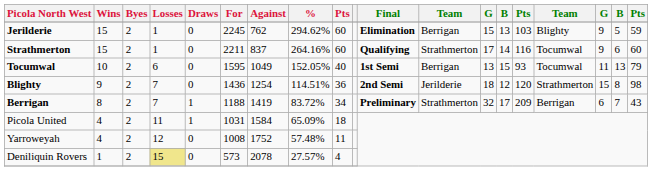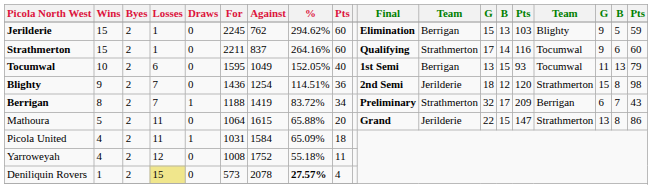+ row: Mathoura | 5 | 2 | 11 | 0 | 1064 | 1615 | 65.88% | 20 | Grand | Jerilderie | 22 | 15 | 147 | Strathmerton | 13 | 8 | 86
Yarroweyah | %: 57.48% -> 55.18%
Deniliquin Rovers | %: normal -> bold
